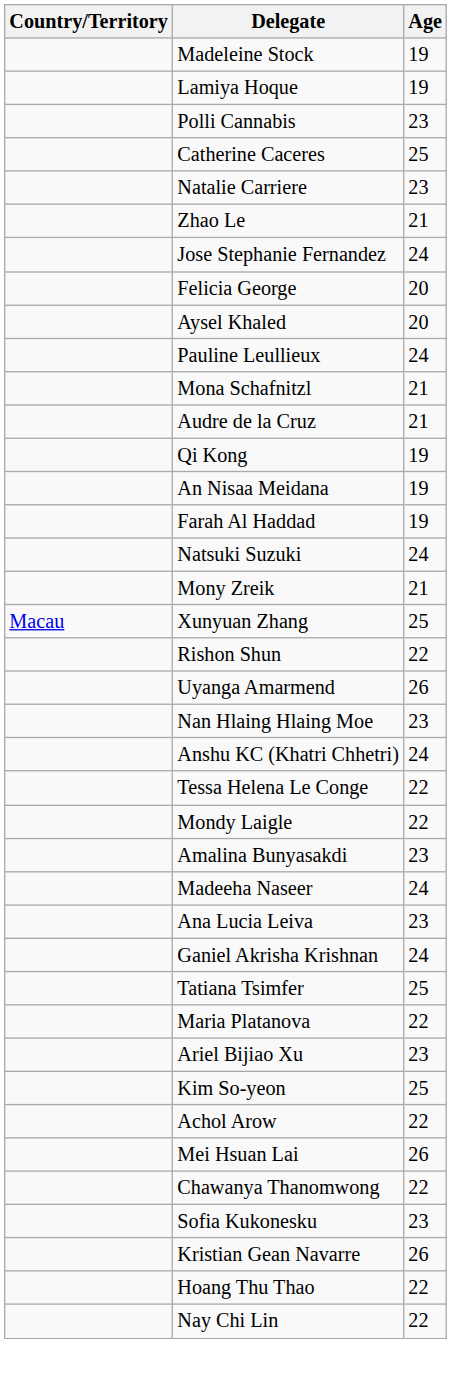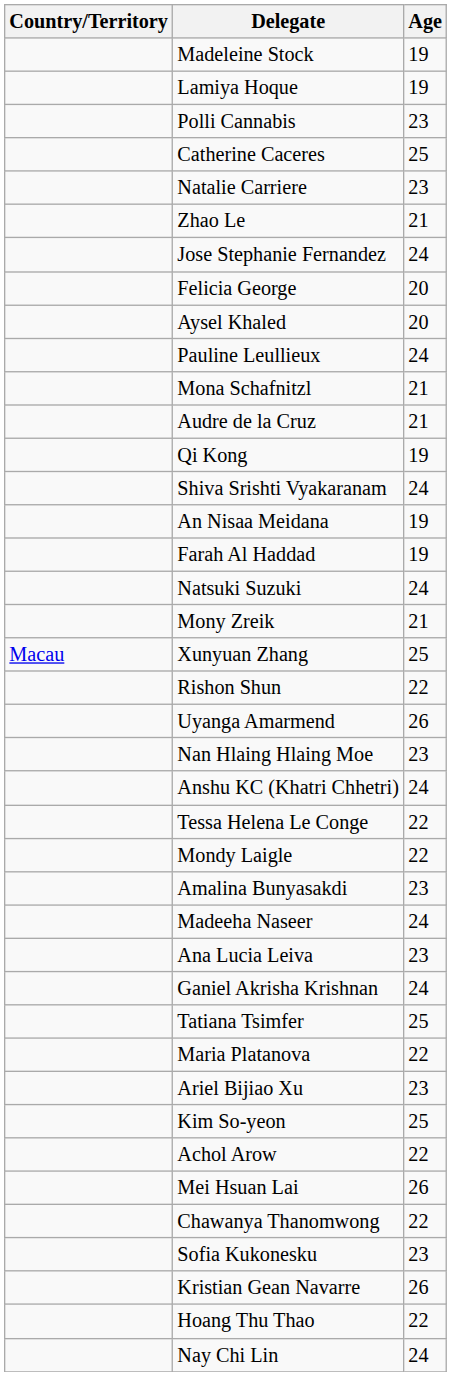+ row: Shiva Srishti Vyakaranam | 24
Nay Chi Lin | Age: 22 -> 24
